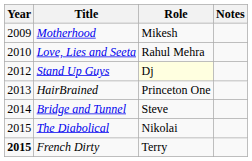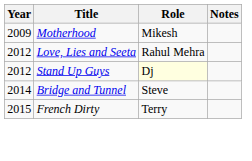Love, Lies and Seeta | Year: 2010 -> 2012
- row: 2013 | HairBrained | Princeton One
- row: 2015 | The Diabolical | Nikolai
French Dirty | Year: bold -> normal
